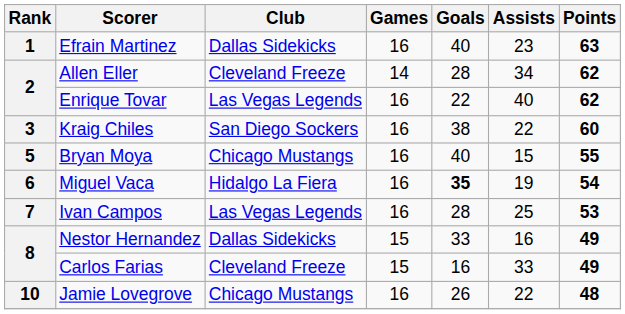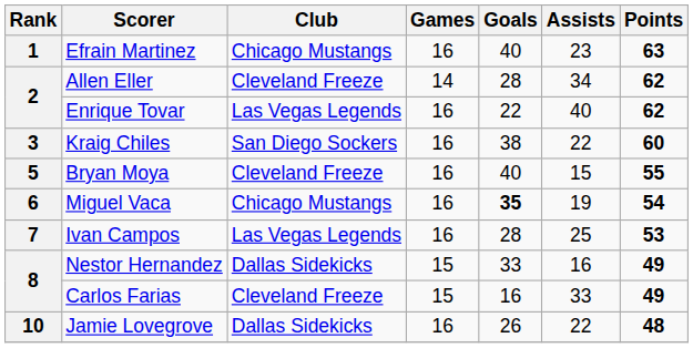Efrain Martinez | Club: Dallas Sidekicks -> Chicago Mustangs
Bryan Moya | Club: Chicago Mustangs -> Cleveland Freeze
Miguel Vaca | Club: Hidalgo La Fiera -> Chicago Mustangs
Jamie Lovegrove | Club: Chicago Mustangs -> Dallas Sidekicks
